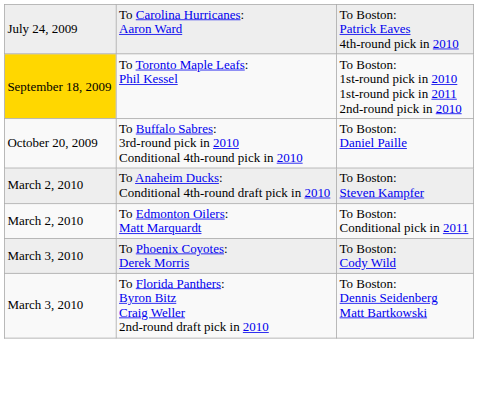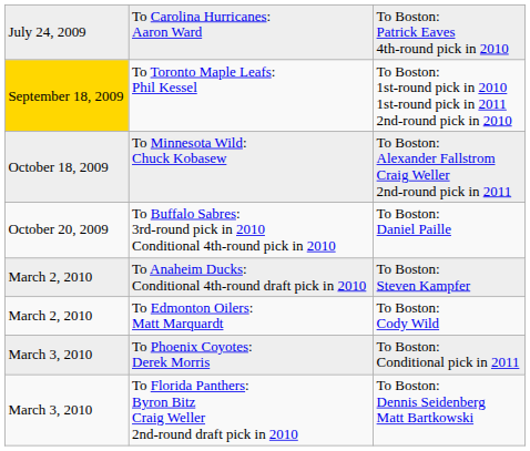+ row: October 18, 2009 | To Minnesota Wild: Chuck Kobasew | To Boston: Alexander Fallstrom Craig Weller 2nd-round pick in 2011
To Edmonton Oilers: Matt Marquardt | column 3: To Boston: Conditional pick in 2011 -> To Boston: Cody Wild
To Phoenix Coyotes: Derek Morris | column 3: To Boston: Cody Wild -> To Boston: Conditional pick in 2011
